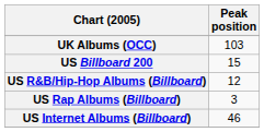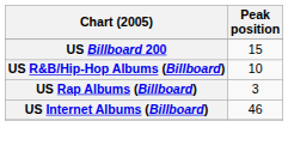- row: UK Albums (OCC) | 103
US R&B/Hip-Hop Albums (Billboard) | Peak position: 12 -> 10
